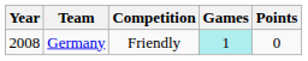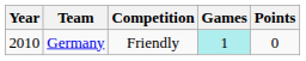Germany | Year: 2008 -> 2010
